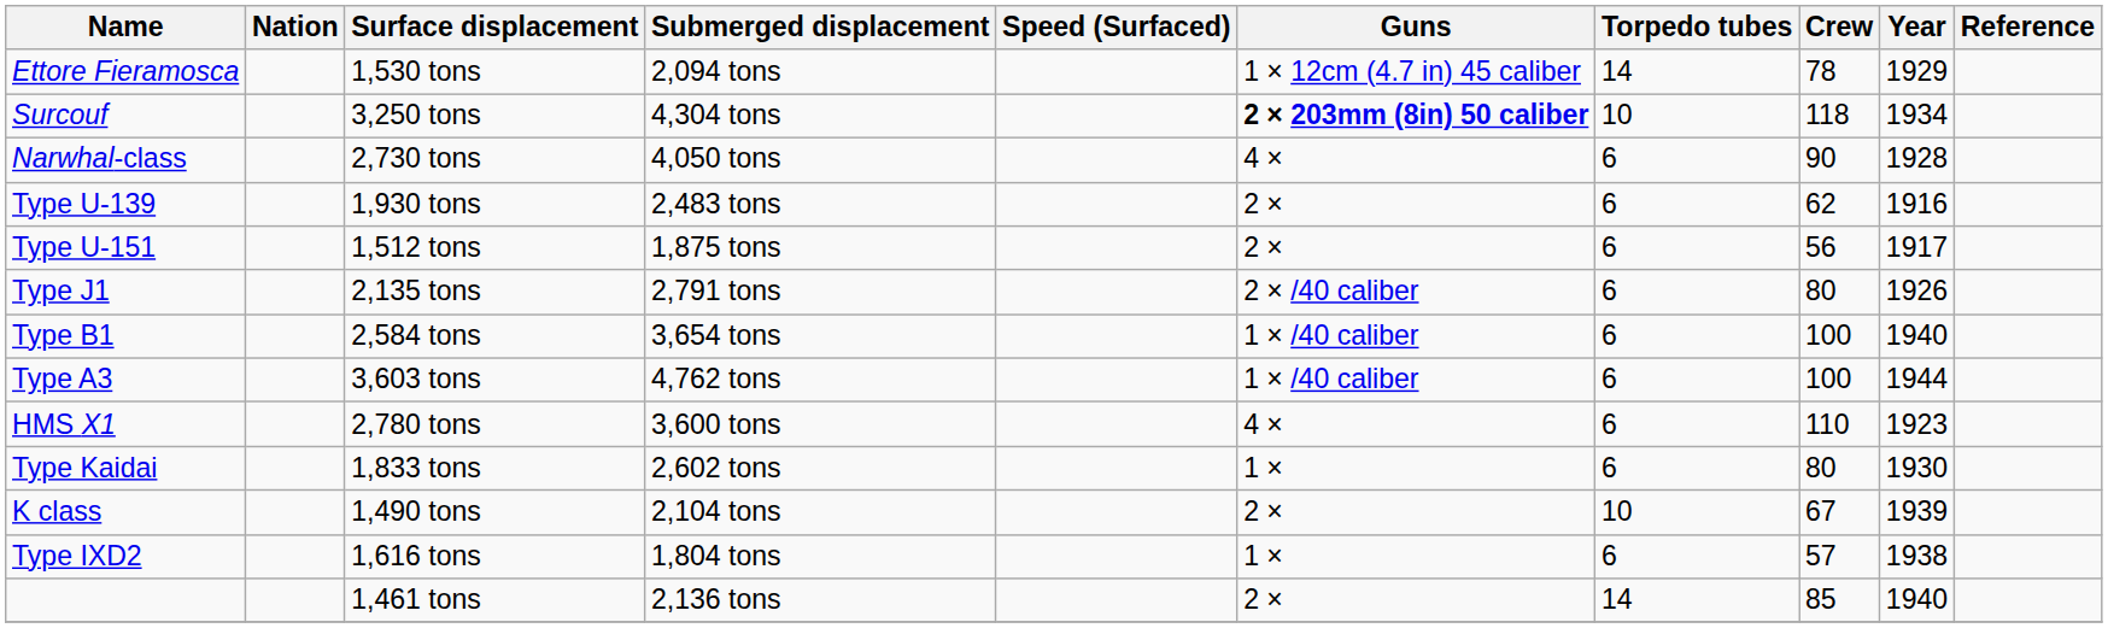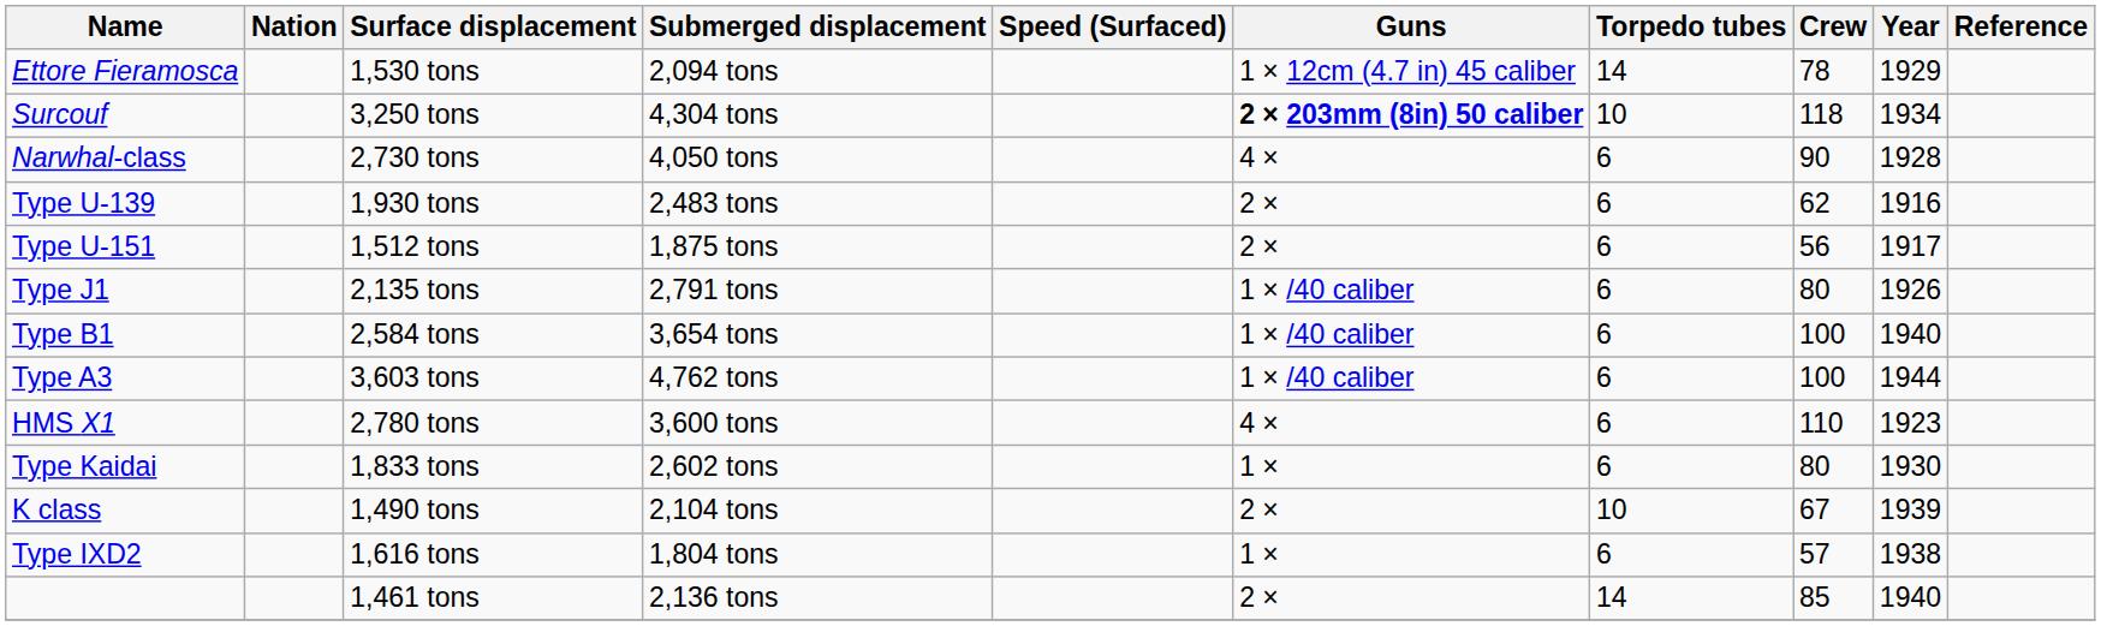Type J1 | Guns: 2 × /40 caliber -> 1 × /40 caliber
